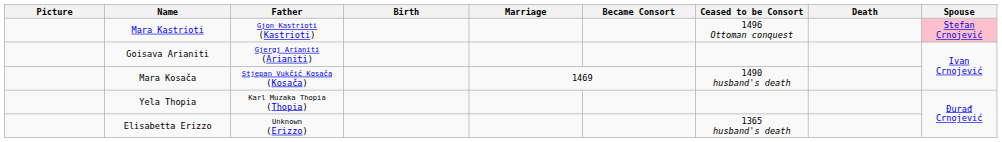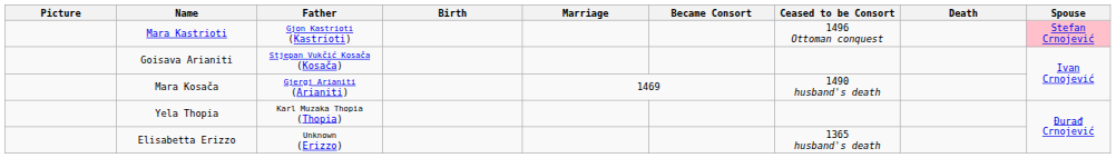Goisava Arianiti | Father: Gjergj Arianiti (Arianiti) -> Stjepan Vukčić Kosača (Kosača)
Mara Kosača | Father: Stjepan Vukčić Kosača (Kosača) -> Gjergj Arianiti (Arianiti)
